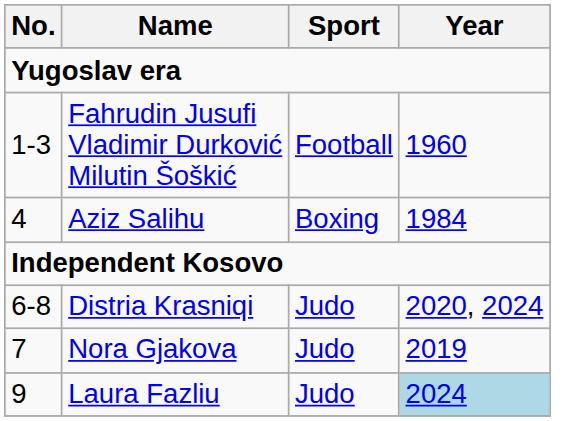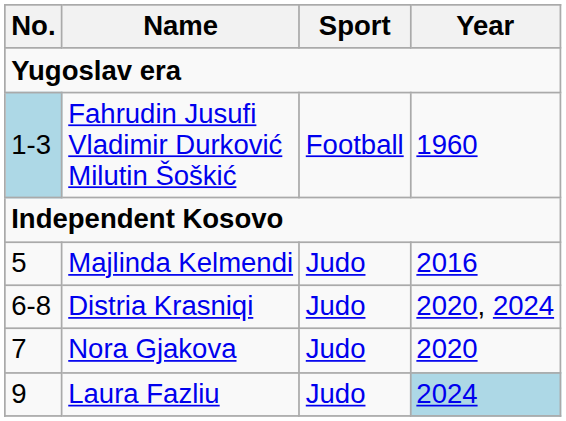Fahrudin Jusufi Vladimir Durković Milutin Šoškić | No.: no background -> lightblue background
- row: 4 | Aziz Salihu | Boxing | 1984
+ row: 5 | Majlinda Kelmendi | Judo | 2016
Nora Gjakova | Year: 2019 -> 2020
